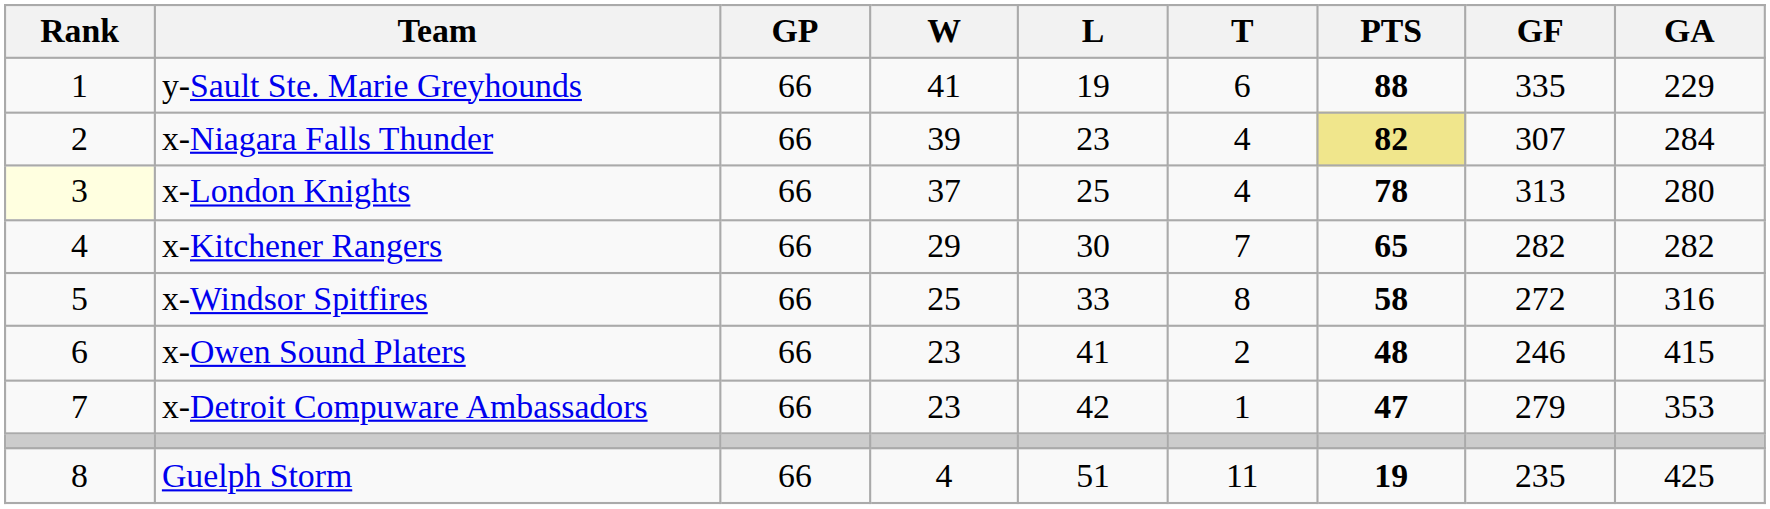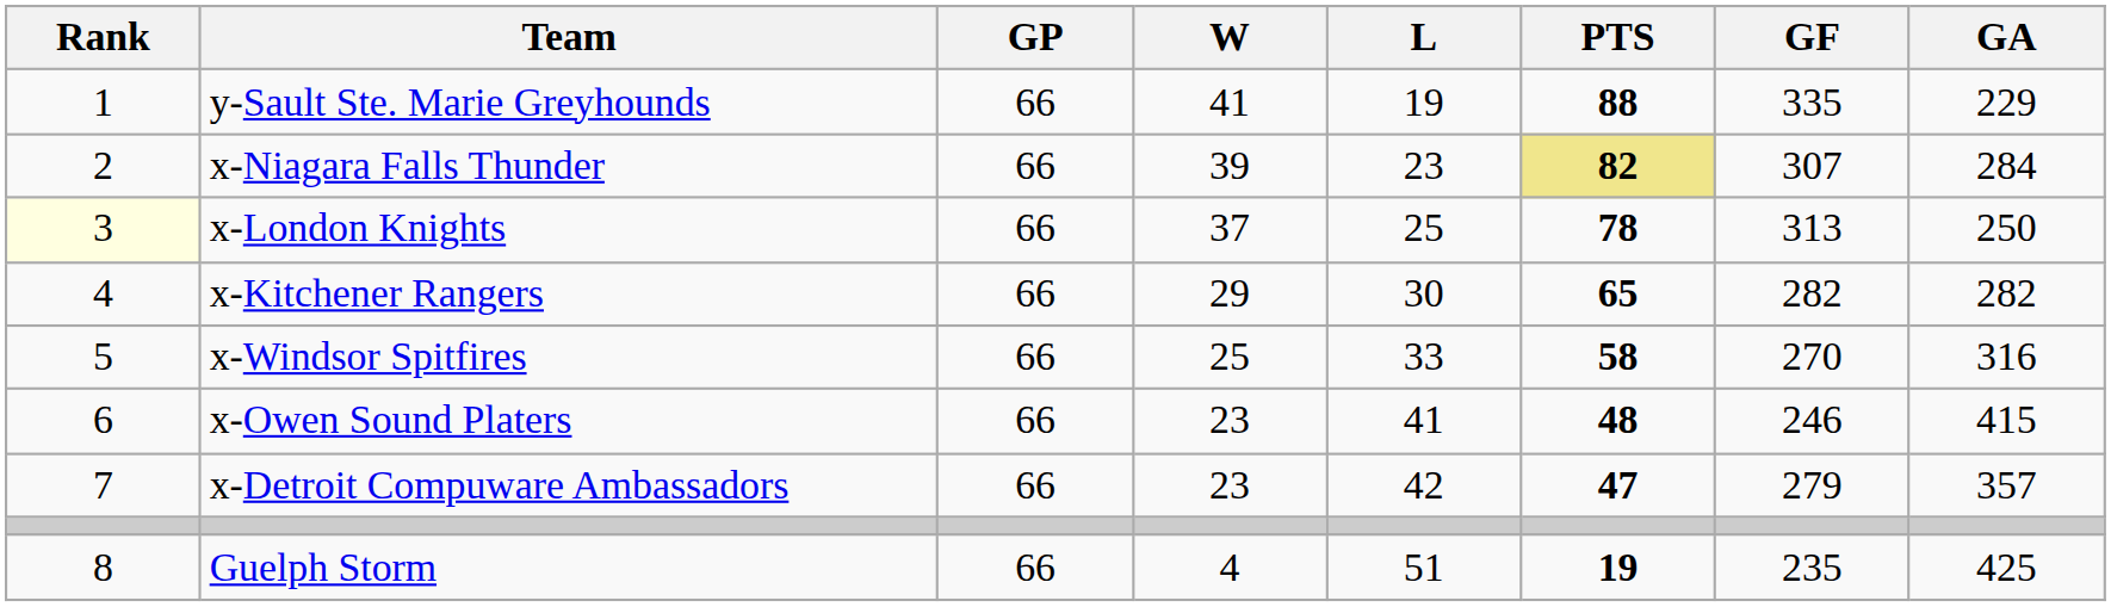- column: T | 6 | 4 | 4 | 7 | 8 | 2 | 1 | 11
x-London Knights | GA: 280 -> 250
x-Windsor Spitfires | GF: 272 -> 270
x-Detroit Compuware Ambassadors | GA: 353 -> 357
